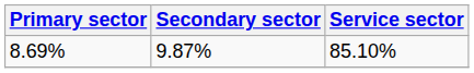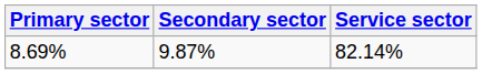8.69% | Service sector: 85.10% -> 82.14%
